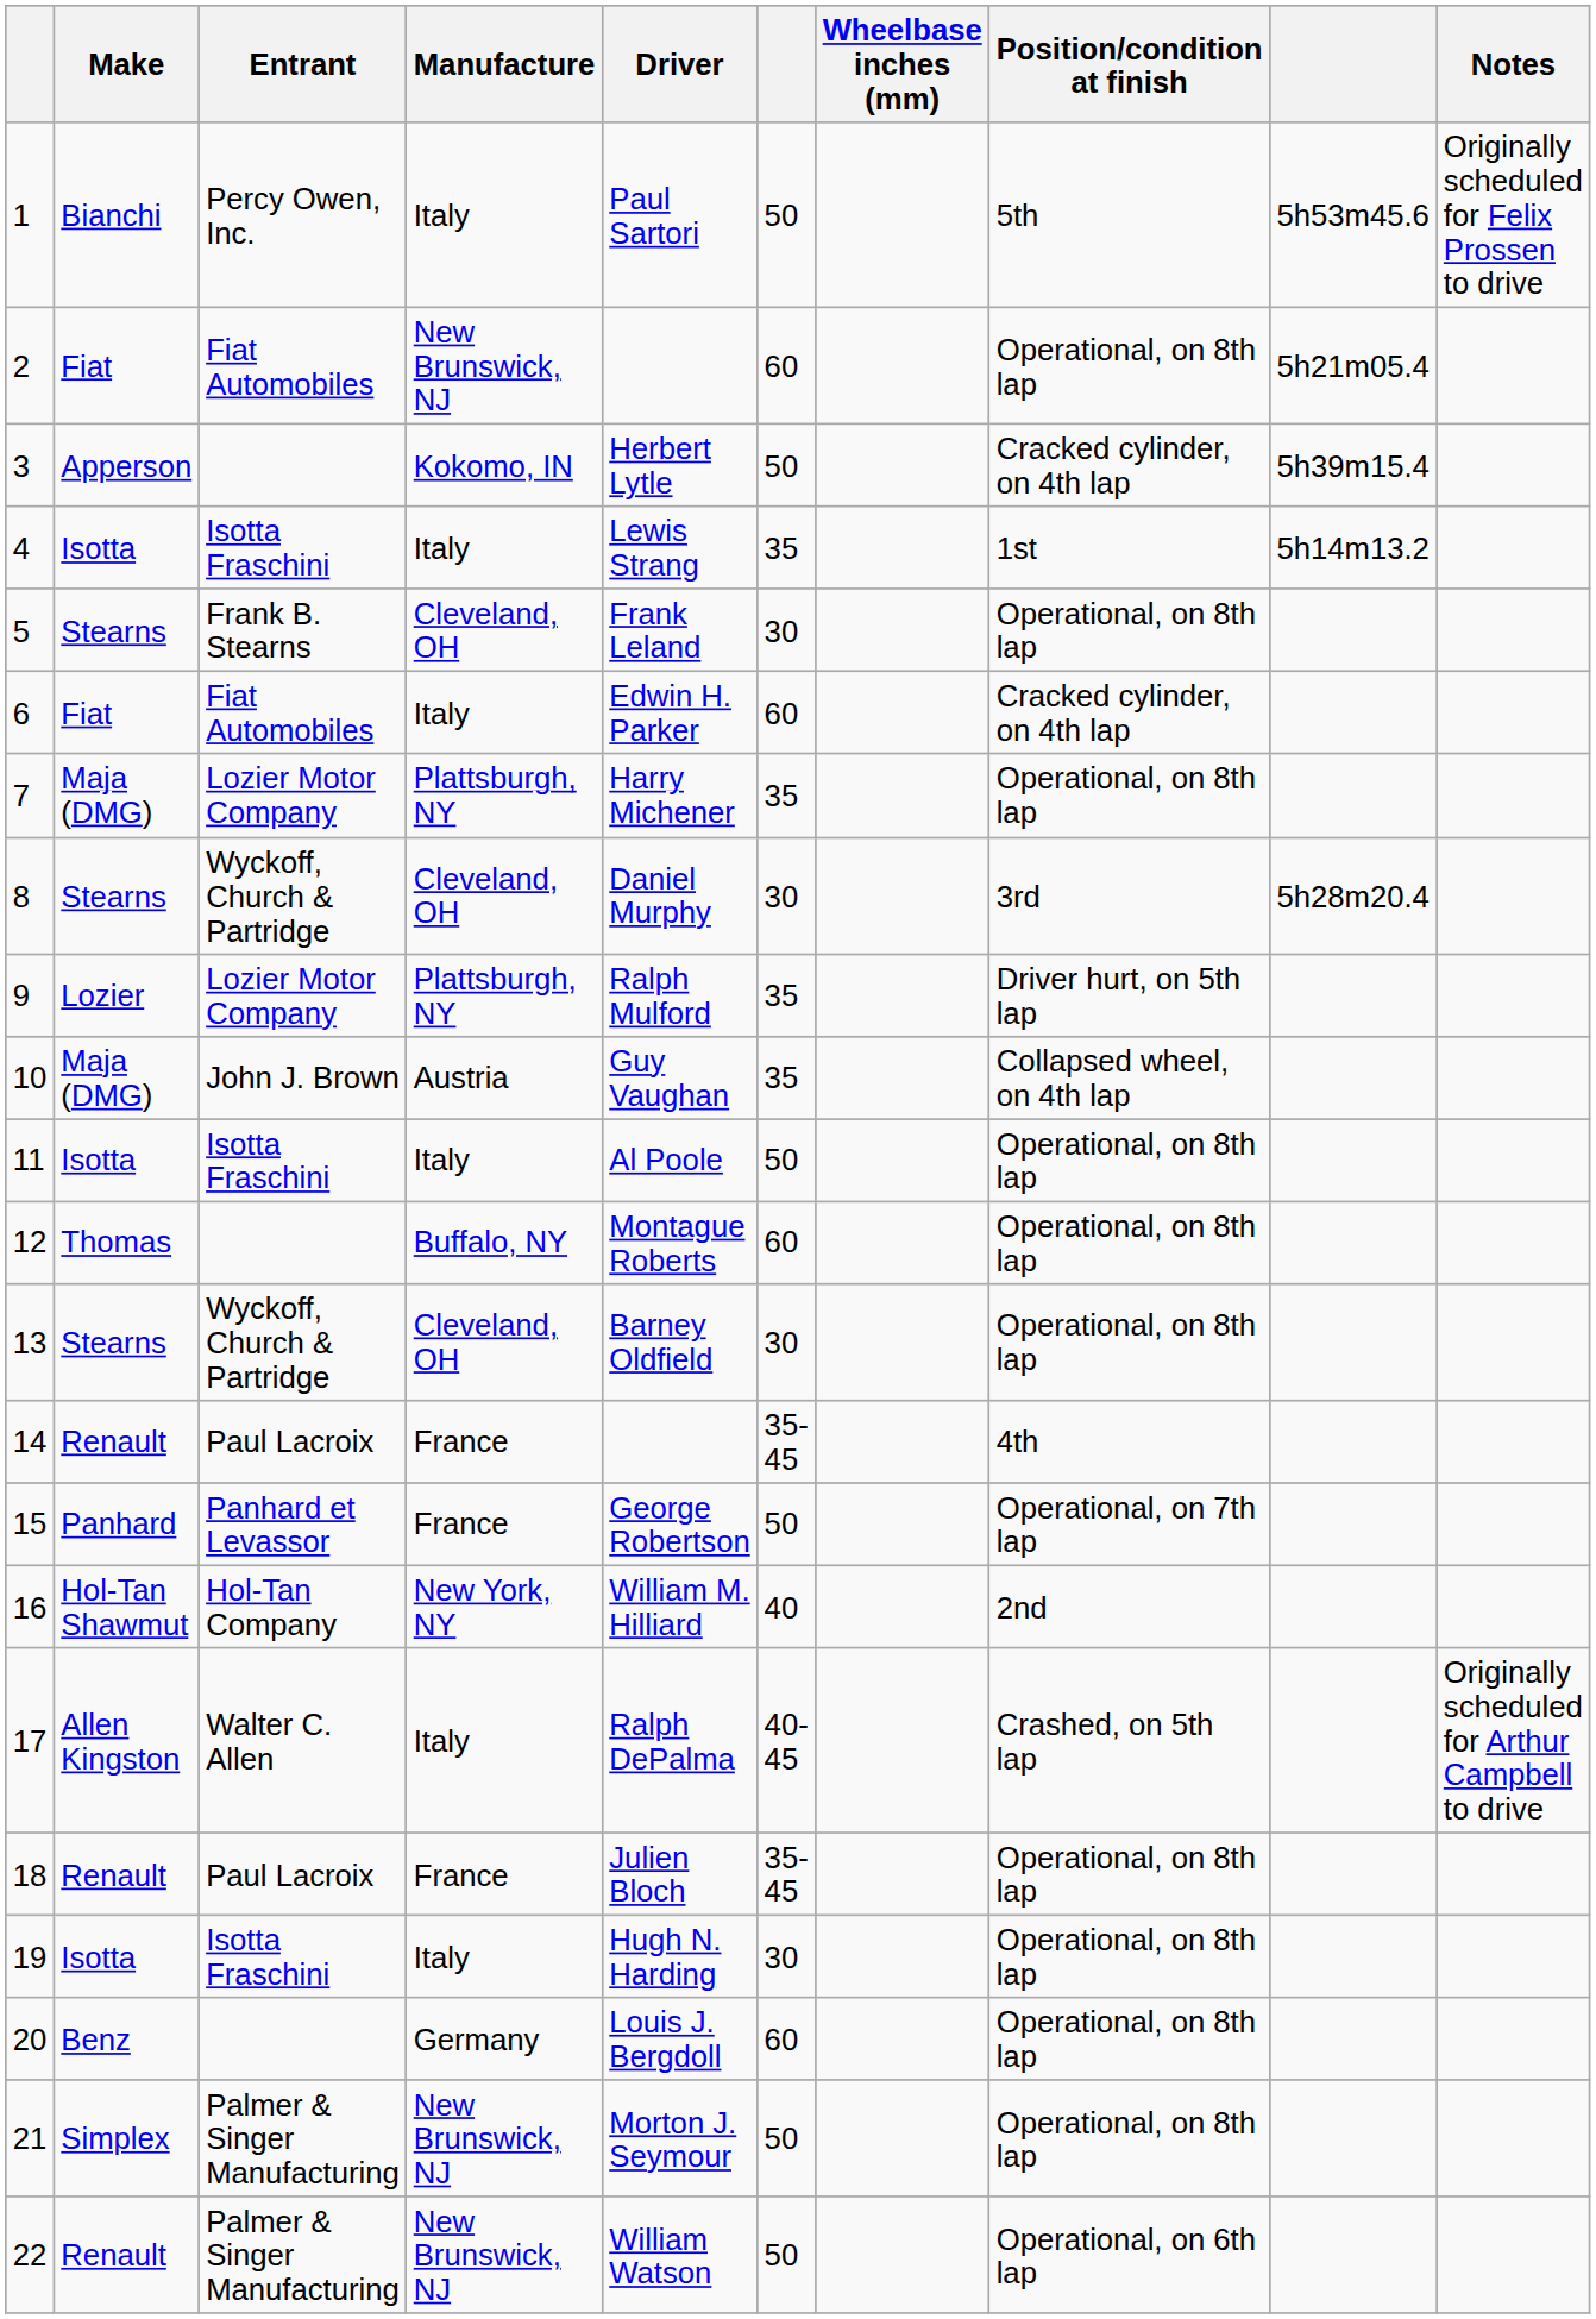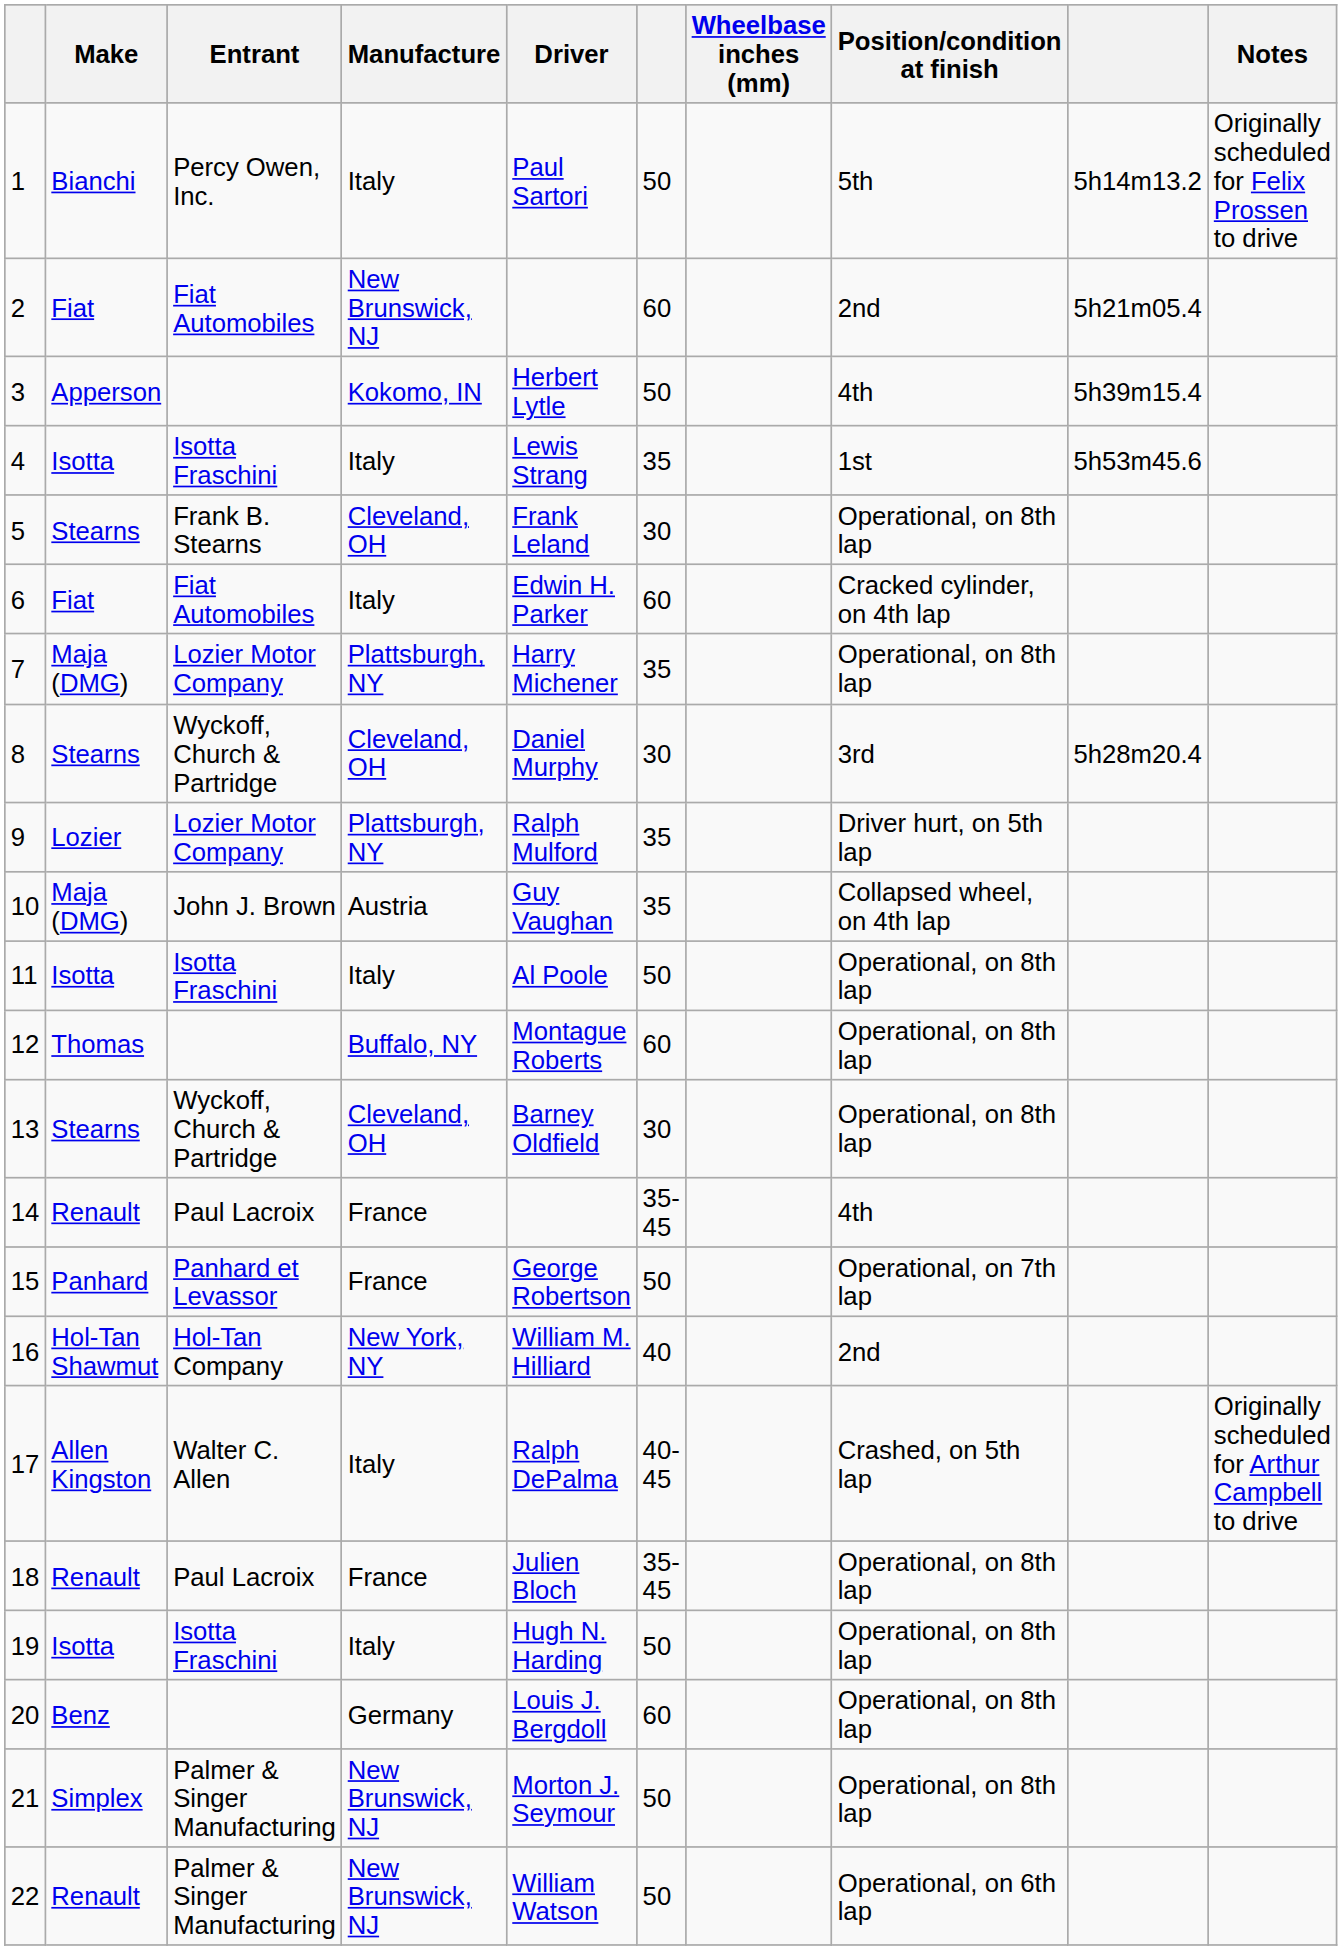1 | column 9: 5h53m45.6 -> 5h14m13.2
2 | Position/condition at finish: Operational, on 8th lap -> 2nd
3 | Position/condition at finish: Cracked cylinder, on 4th lap -> 4th
4 | column 9: 5h14m13.2 -> 5h53m45.6
19 | column 6: 30 -> 50
